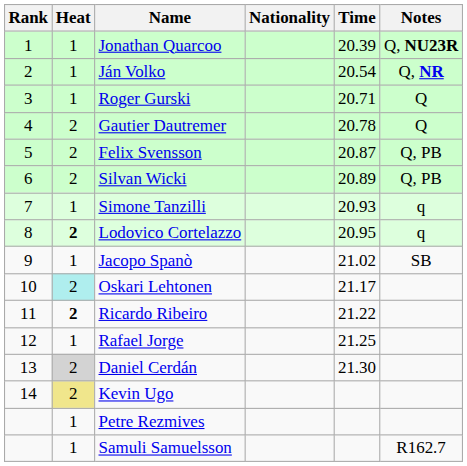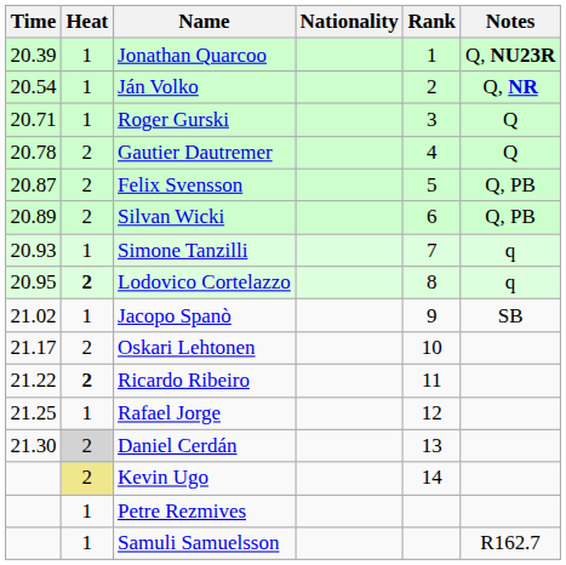columns swapped: Rank <-> Time
Oskari Lehtonen | Heat: paleturquoise background -> no background
